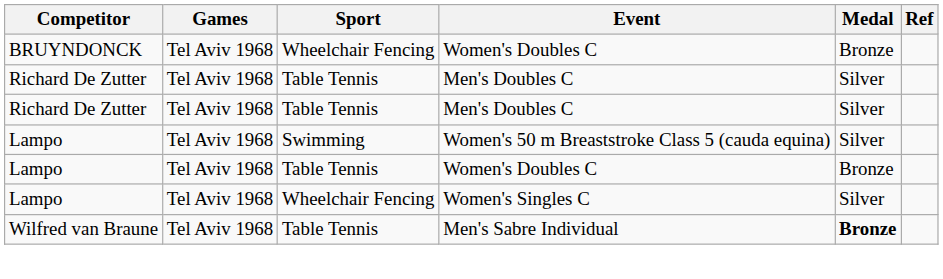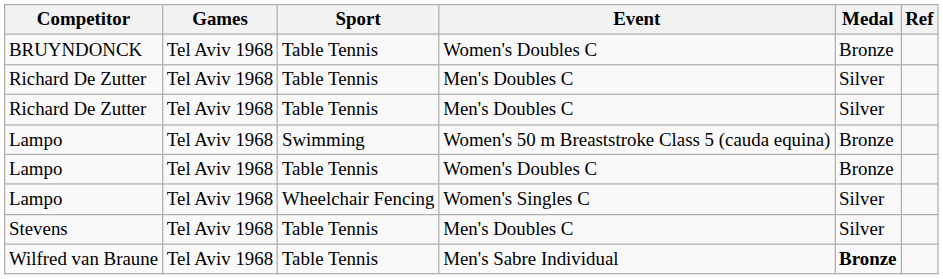BRUYNDONCK | Sport: Wheelchair Fencing -> Table Tennis
Lampo / Women's 50 m Breaststroke Class 5 (cauda equina) | Medal: Silver -> Bronze
+ row: Stevens | Tel Aviv 1968 | Table Tennis | Men's Doubles C | Silver
